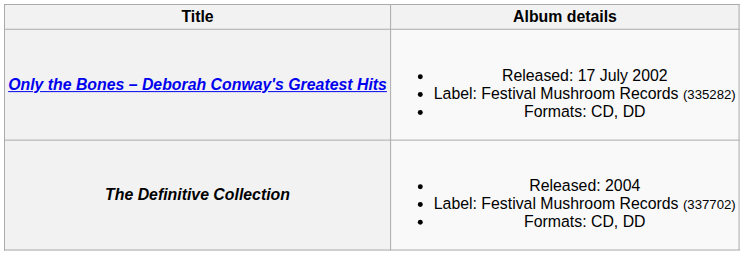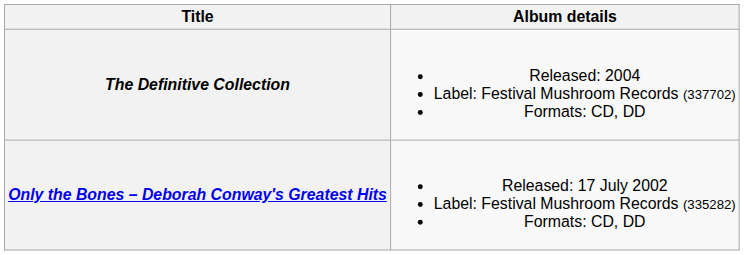rows swapped: Only the Bones – Deborah Conway's Greatest Hits <-> The Definitive Collection
